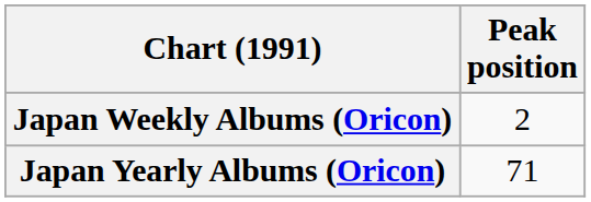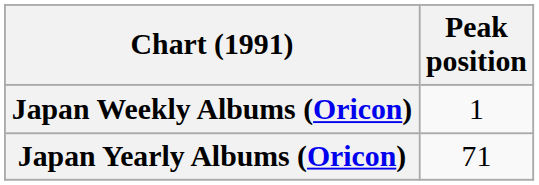Japan Weekly Albums (Oricon) | Peak position: 2 -> 1
